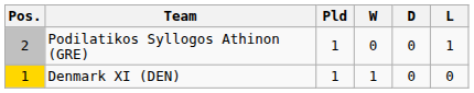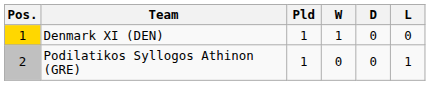rows swapped: Denmark XI (DEN) <-> Podilatikos Syllogos Athinon (GRE)
